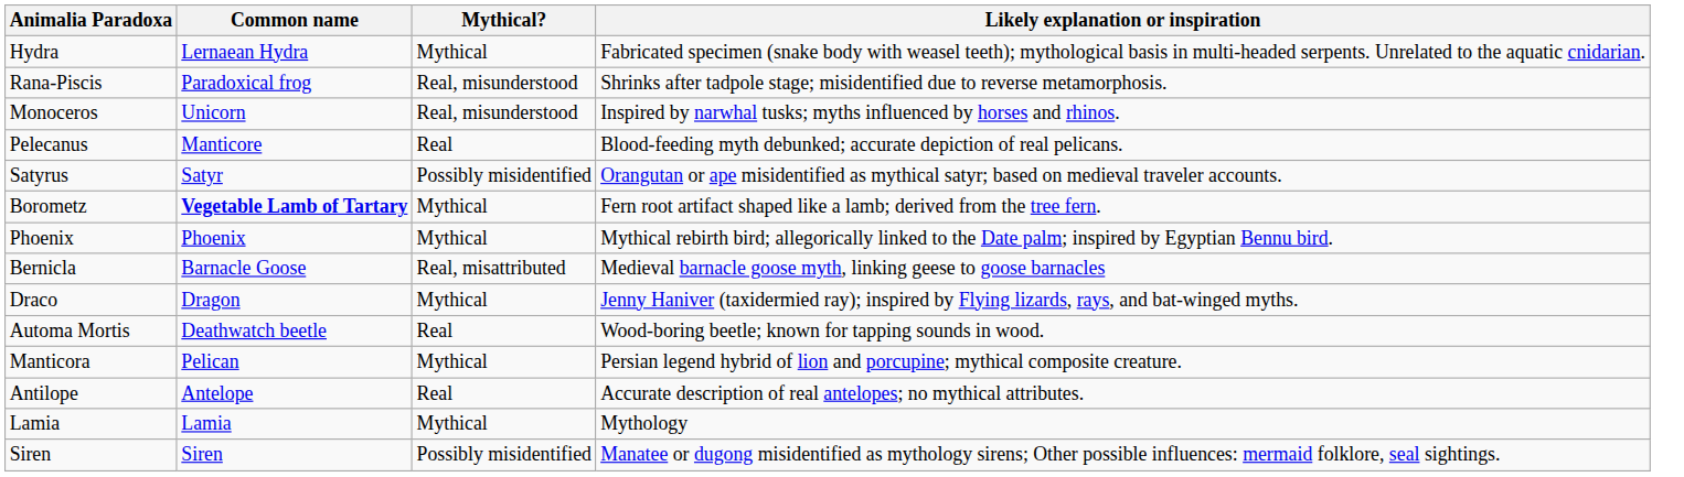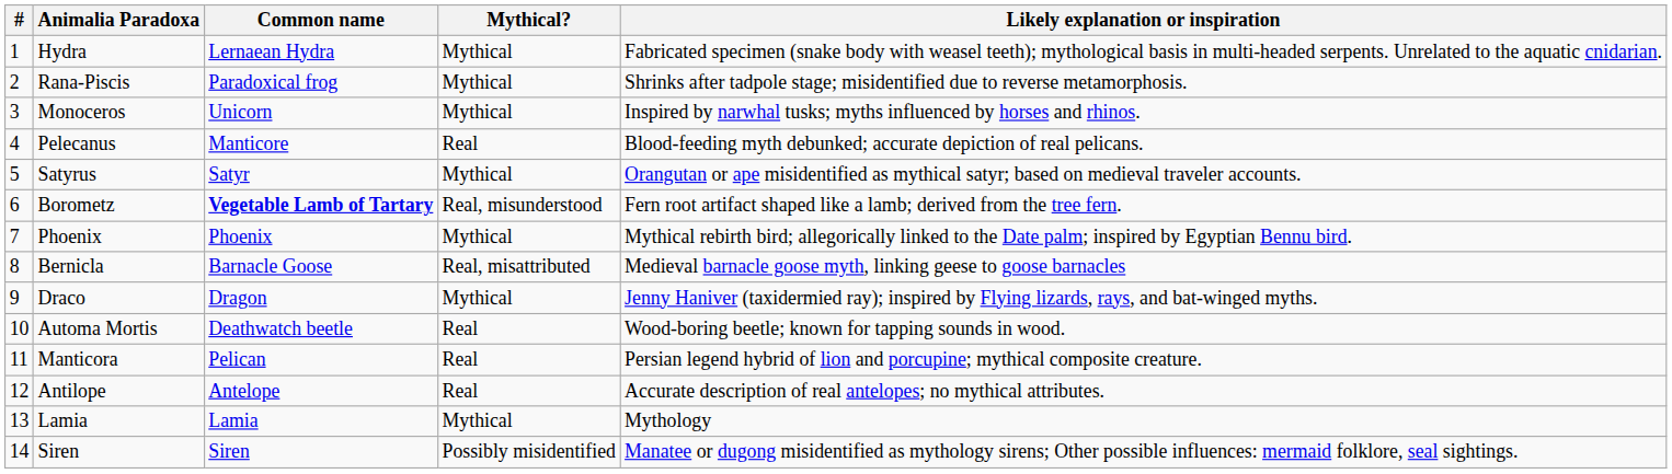+ column: # | 1 | 2 | 3 | 4 | 5 | 6 | 7 | 8 | 9 | 10 | 11 | 12 | 13 | 14
Rana-Piscis | Mythical?: Real, misunderstood -> Mythical
Monoceros | Mythical?: Real, misunderstood -> Mythical
Satyrus | Mythical?: Possibly misidentified -> Mythical
Borometz | Mythical?: Mythical -> Real, misunderstood
Manticora | Mythical?: Mythical -> Real
